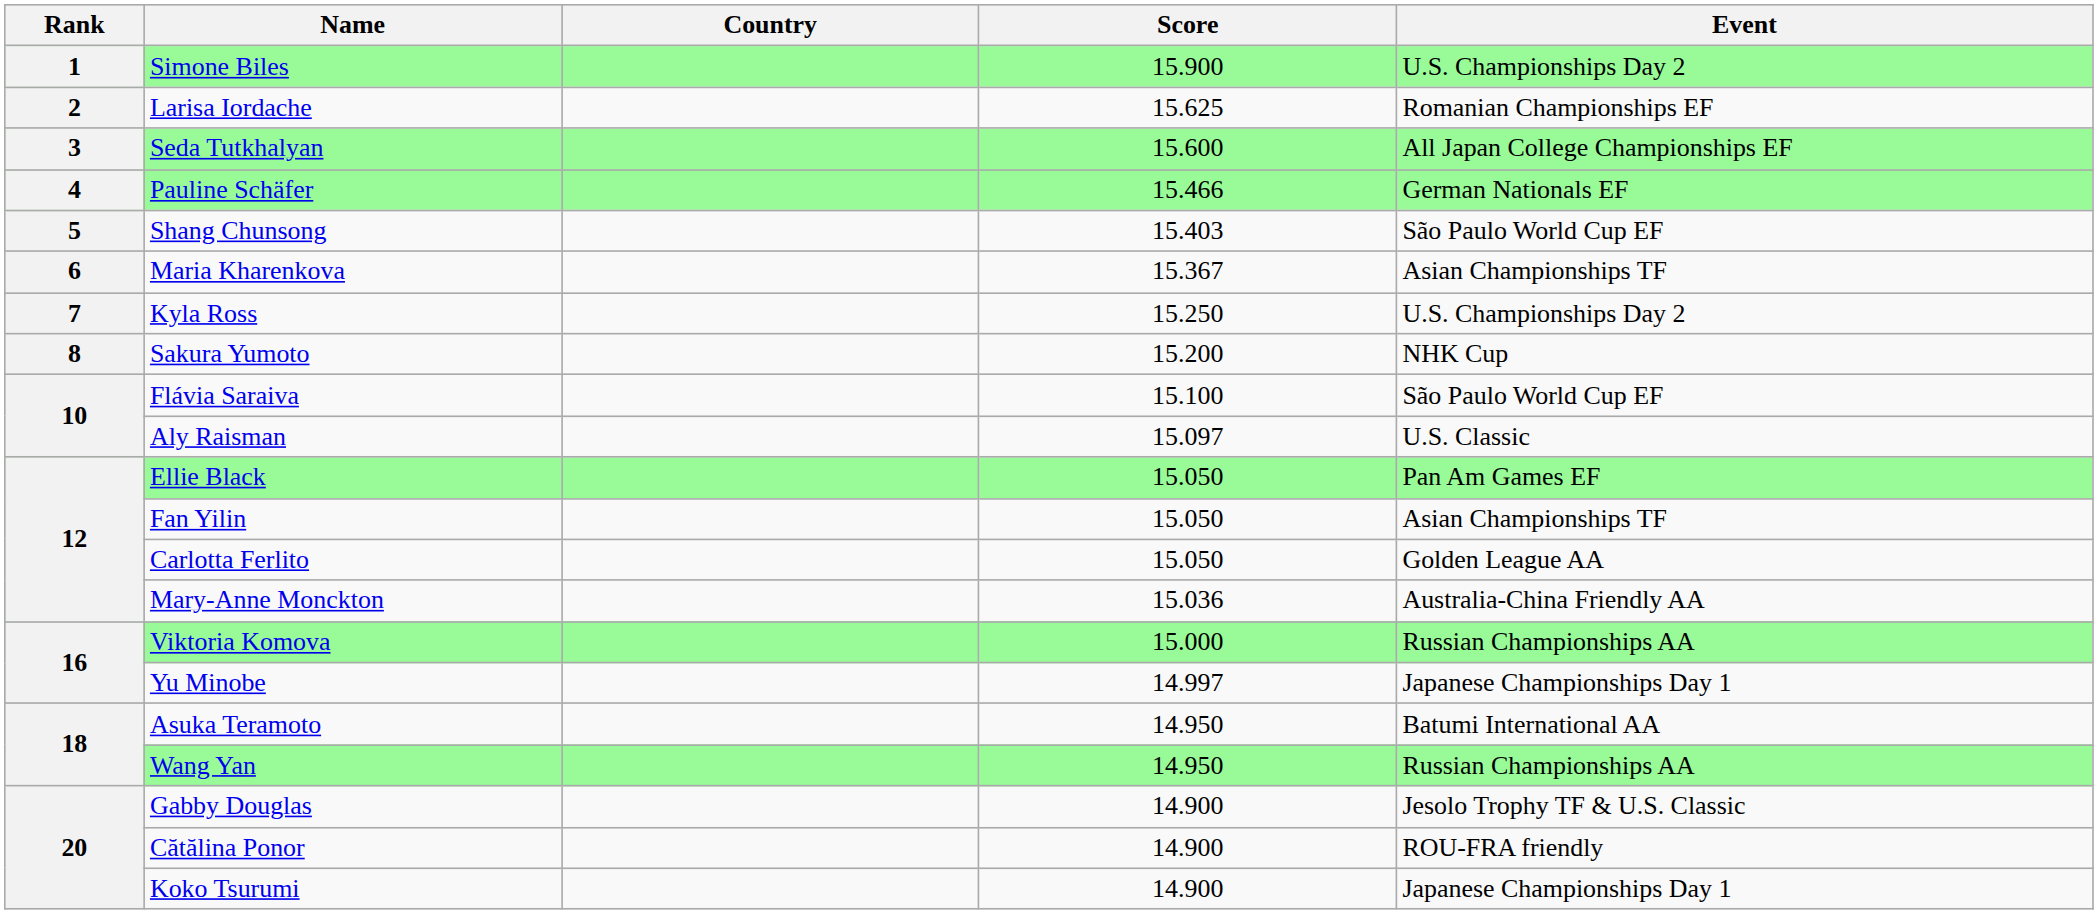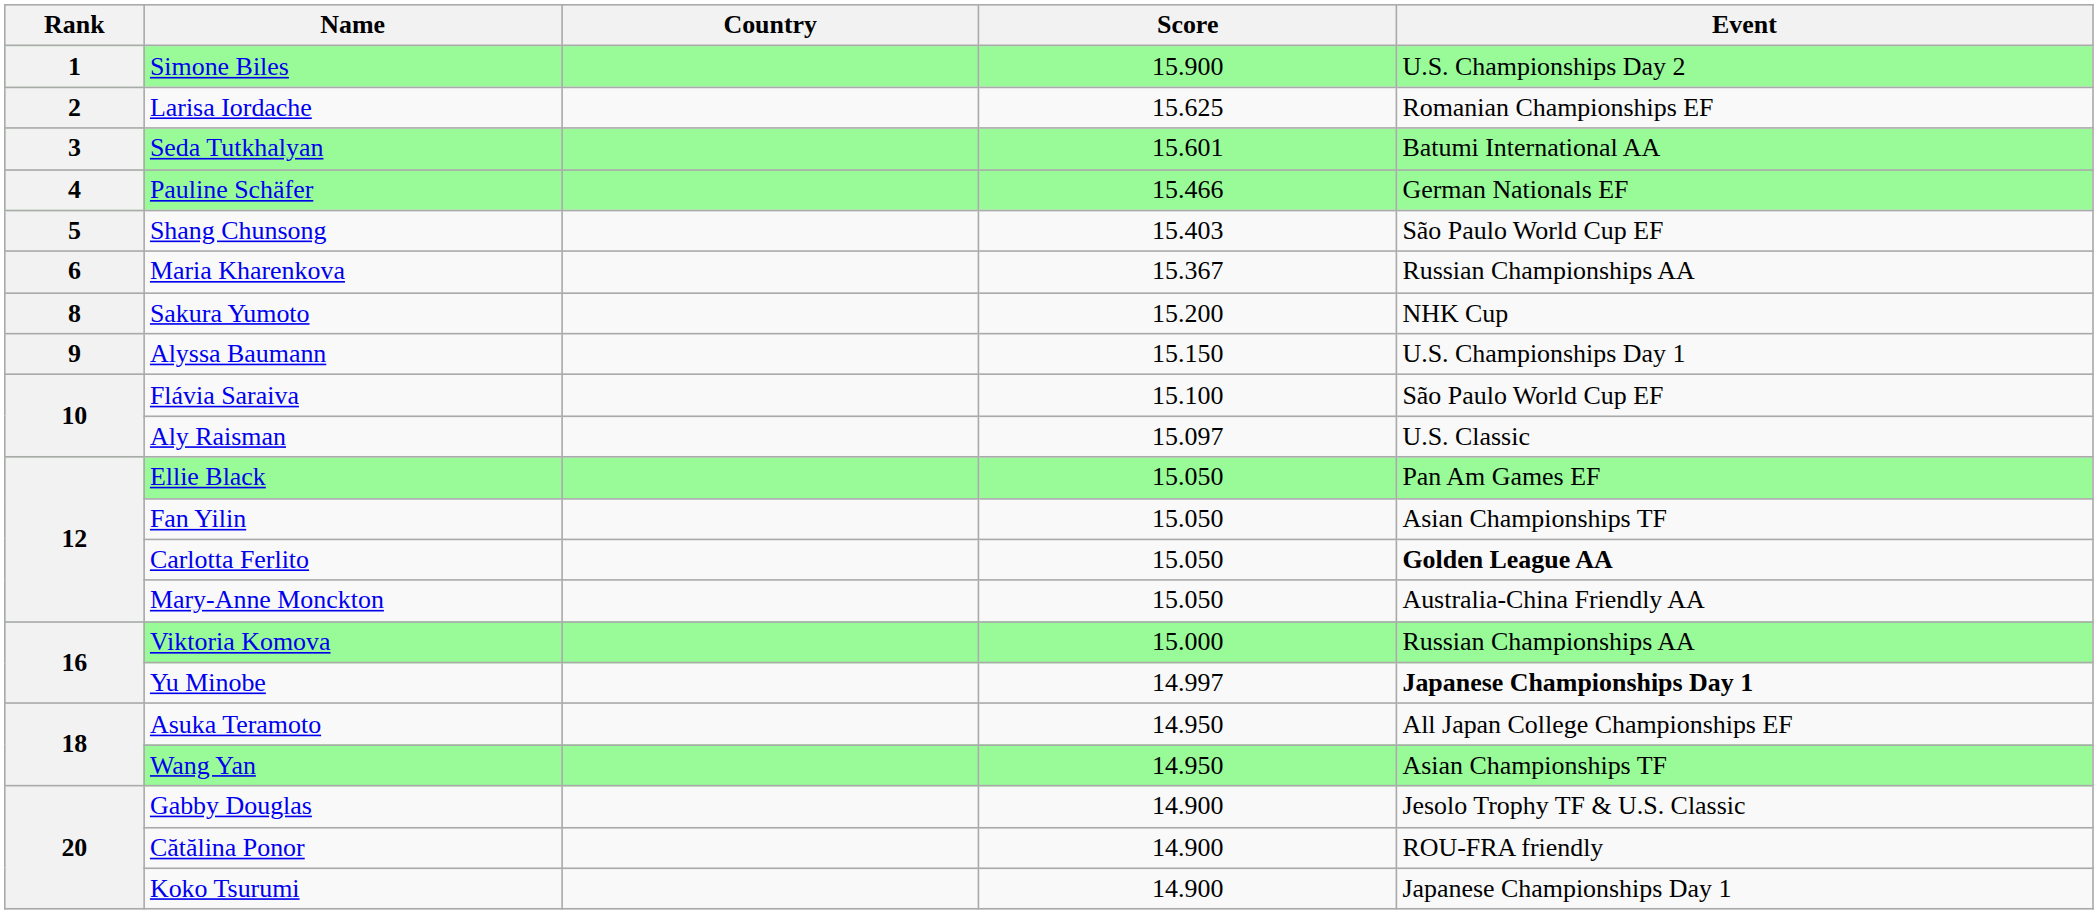Seda Tutkhalyan | Score: 15.600 -> 15.601
Seda Tutkhalyan | Event: All Japan College Championships EF -> Batumi International AA
Maria Kharenkova | Event: Asian Championships TF -> Russian Championships AA
- row: 7 | Kyla Ross | 15.250 | U.S. Championships Day 2
+ row: 9 | Alyssa Baumann | 15.150 | U.S. Championships Day 1
Carlotta Ferlito | Event: normal -> bold
Mary-Anne Monckton | Score: 15.036 -> 15.050
Yu Minobe | Event: normal -> bold
Asuka Teramoto | Event: Batumi International AA -> All Japan College Championships EF
Wang Yan | Event: Russian Championships AA -> Asian Championships TF
